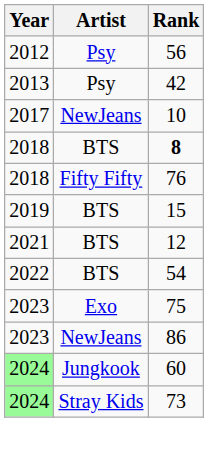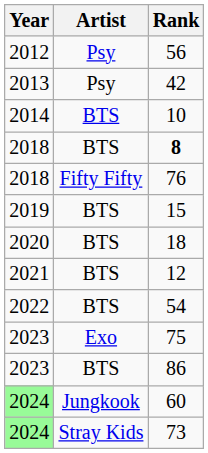10 | Year: 2017 -> 2014
10 | Artist: NewJeans -> BTS
+ row: 2020 | BTS | 18
86 | Artist: NewJeans -> BTS
